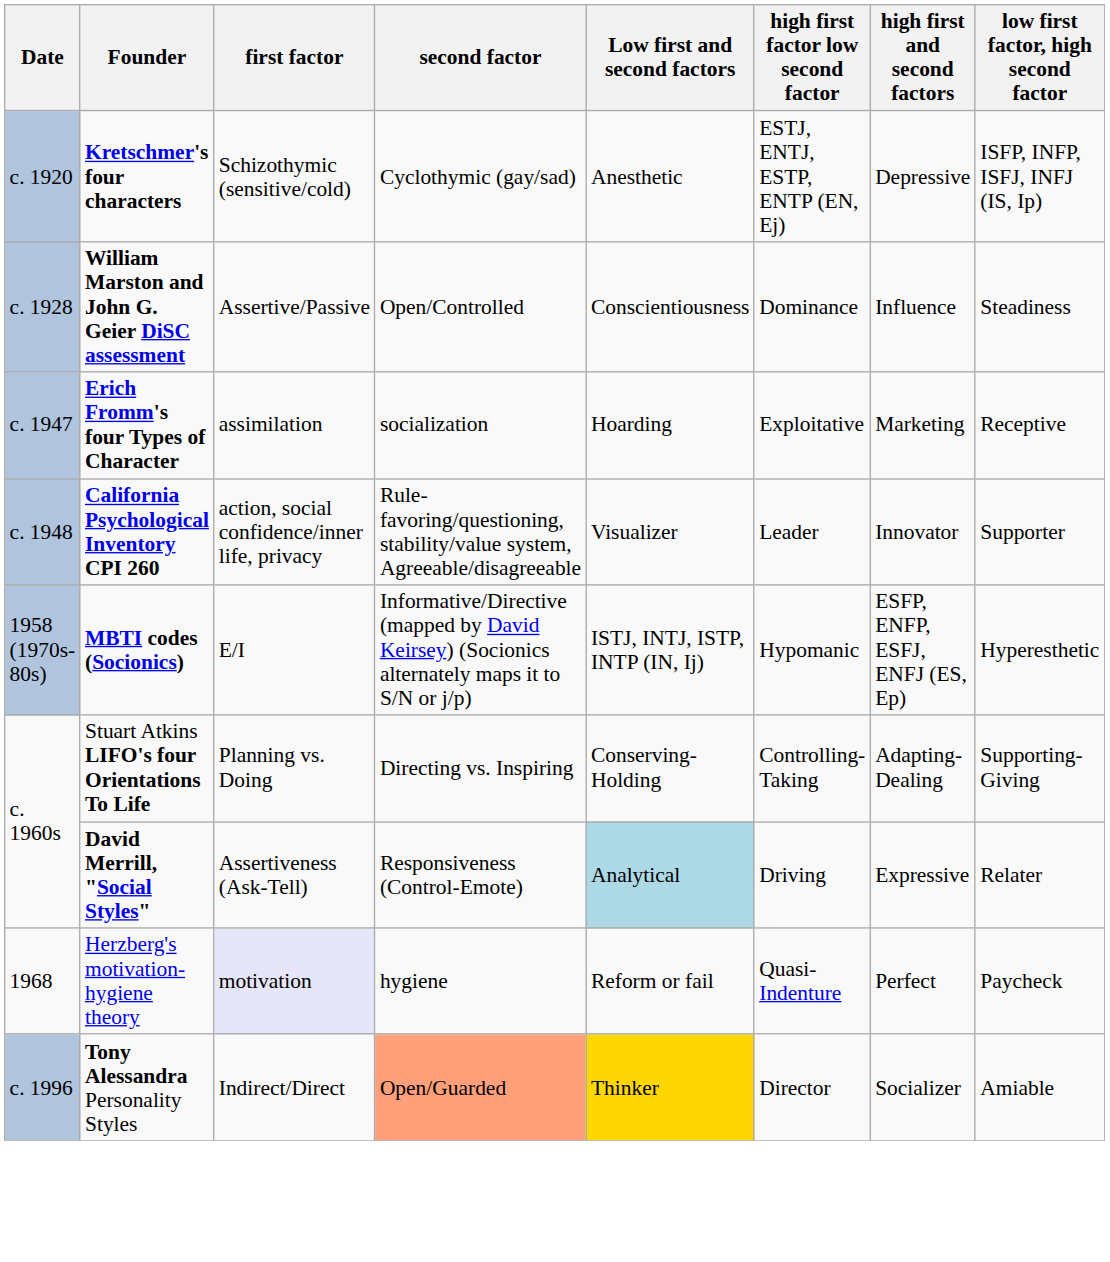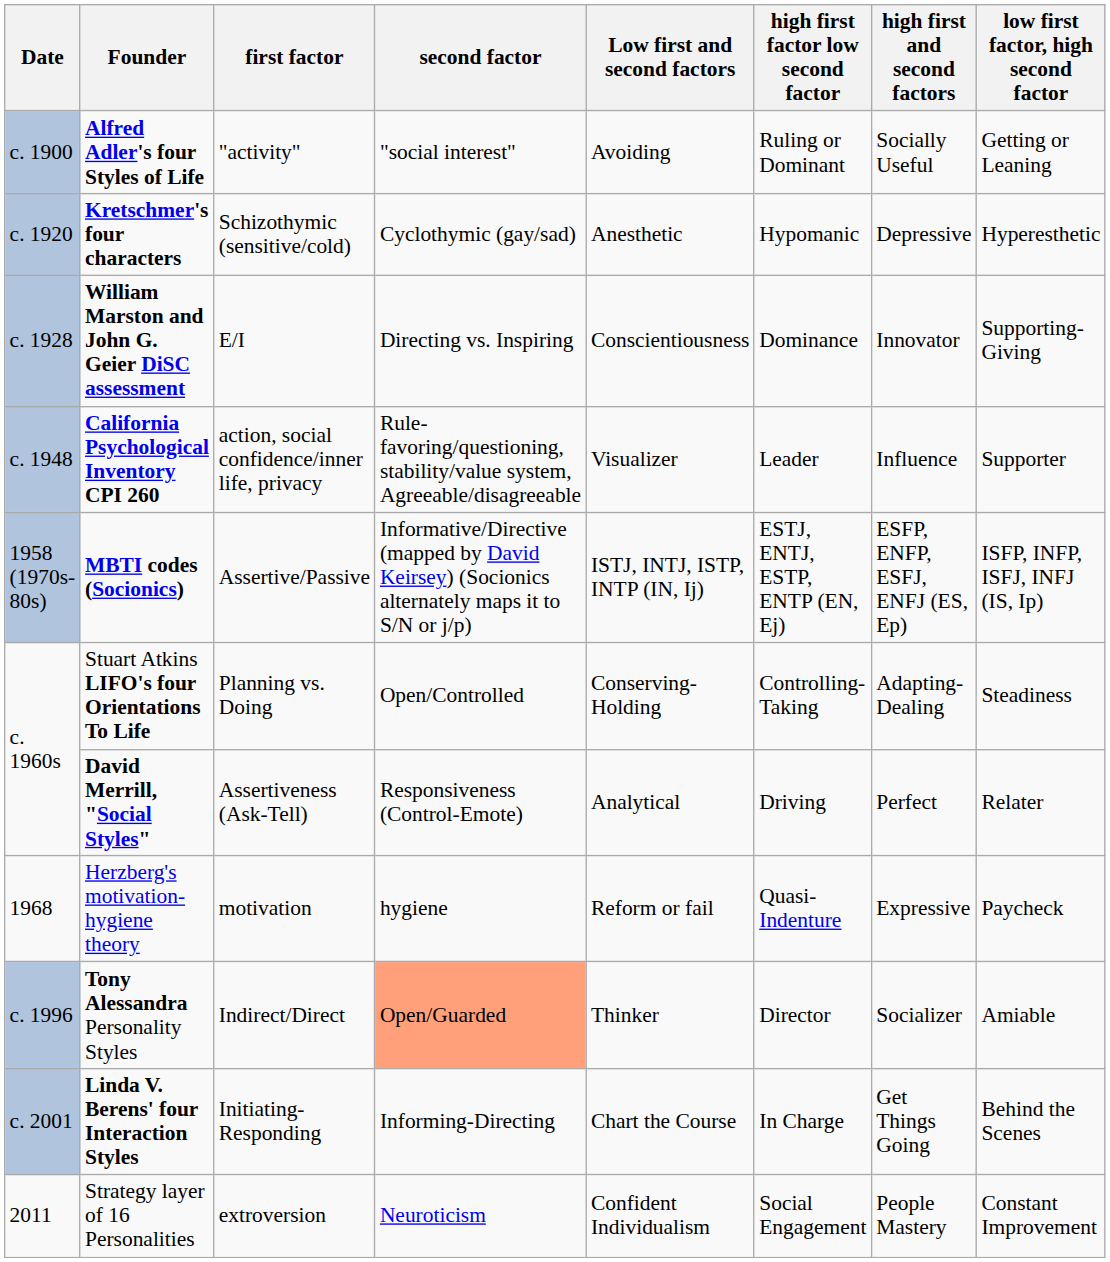+ row: c. 1900 | Alfred Adler's four Styles of Life | "activity" | "social interest" | Avoiding | Ruling or Dominant | Socially Useful | Getting or Leaning
Kretschmer's four characters | high first factor low second factor: ESTJ, ENTJ, ESTP, ENTP (EN, Ej) -> Hypomanic
Kretschmer's four characters | low first factor, high second factor: ISFP, INFP, ISFJ, INFJ (IS, Ip) -> Hyperesthetic
William Marston and John G. Geier DiSC assessment | first factor: Assertive/Passive -> E/I
William Marston and John G. Geier DiSC assessment | second factor: Open/Controlled -> Directing vs. Inspiring
William Marston and John G. Geier DiSC assessment | high first and second factors: Influence -> Innovator
William Marston and John G. Geier DiSC assessment | low first factor, high second factor: Steadiness -> Supporting-Giving
- row: c. 1947 | Erich Fromm's four Types of Character | assimilation | socialization | Hoarding | Exploitative | Marketing | Receptive
California Psychological Inventory CPI 260 | high first and second factors: Innovator -> Influence
MBTI codes (Socionics) | first factor: E/I -> Assertive/Passive
MBTI codes (Socionics) | high first factor low second factor: Hypomanic -> ESTJ, ENTJ, ESTP, ENTP (EN, Ej)
MBTI codes (Socionics) | low first factor, high second factor: Hyperesthetic -> ISFP, INFP, ISFJ, INFJ (IS, Ip)
Stuart Atkins LIFO's four Orientations To Life | second factor: Directing vs. Inspiring -> Open/Controlled
Stuart Atkins LIFO's four Orientations To Life | low first factor, high second factor: Supporting-Giving -> Steadiness
David Merrill, "Social Styles" | Low first and second factors: lightblue background -> no background
David Merrill, "Social Styles" | high first and second factors: Expressive -> Perfect
Herzberg's motivation-hygiene theory | first factor: lavender background -> no background
Herzberg's motivation-hygiene theory | high first and second factors: Perfect -> Expressive
Tony Alessandra Personality Styles | Low first and second factors: gold background -> no background
+ row: c. 2001 | Linda V. Berens' four Interaction Styles | Initiating-Responding | Informing-Directing | Chart the Course | In Charge | Get Things Going | Behind the Scenes
+ row: 2011 | Strategy layer of 16 Personalities | extroversion | Neuroticism | Confident Individualism | Social Engagement | People Mastery | Constant Improvement
